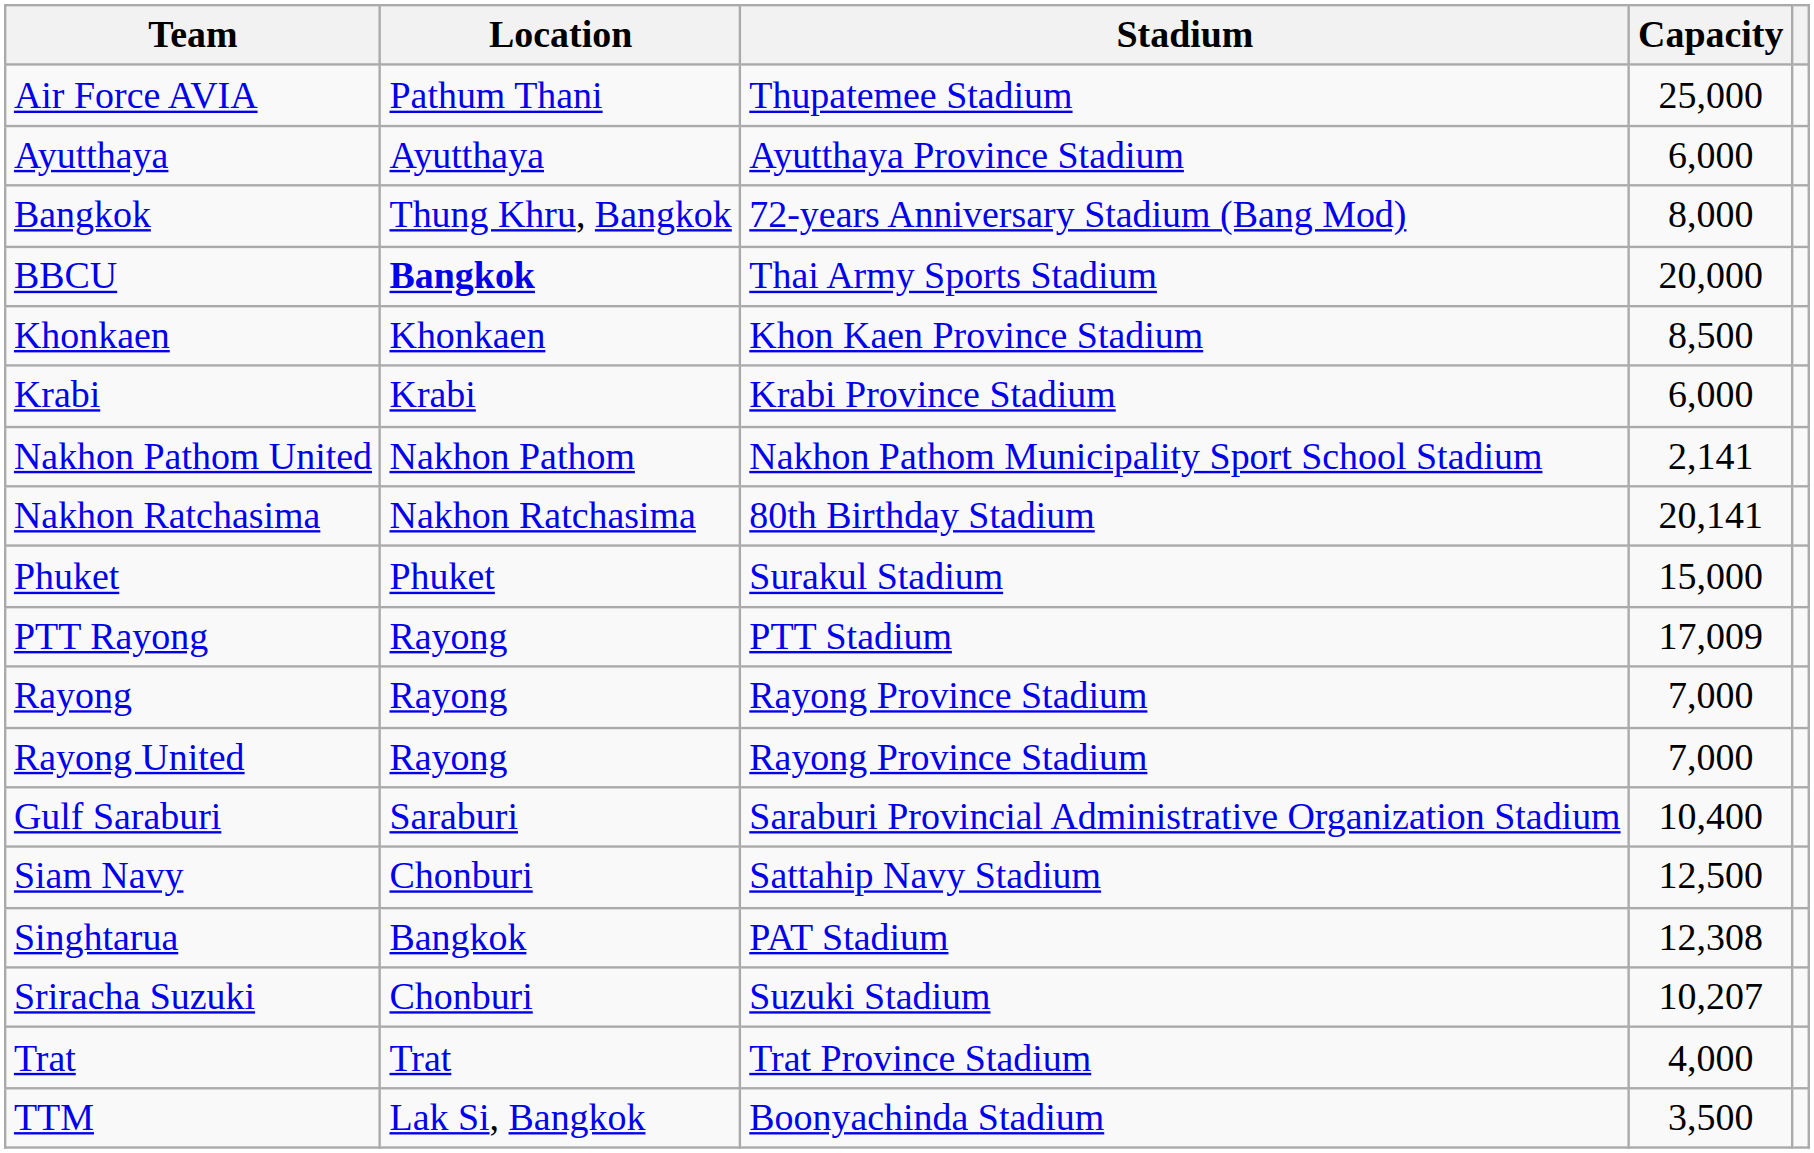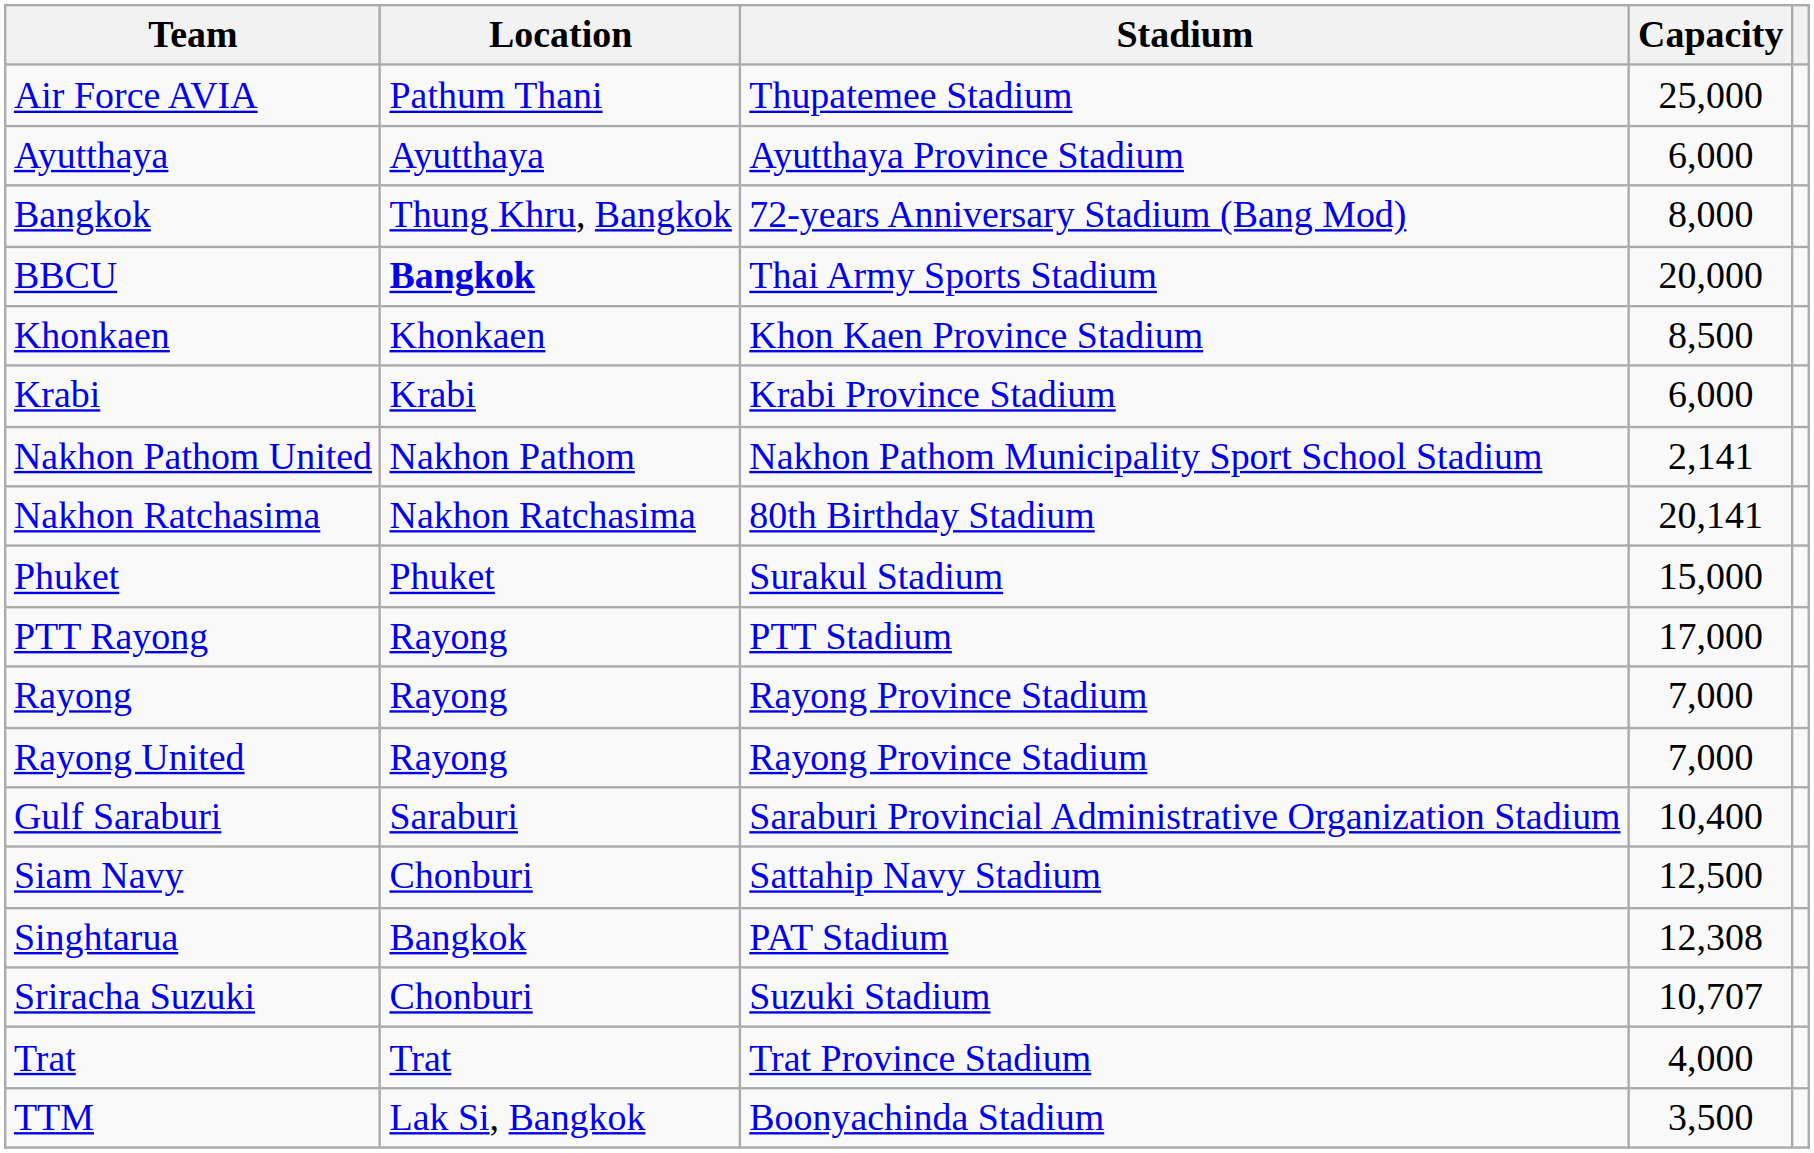PTT Rayong | Capacity: 17,009 -> 17,000
Sriracha Suzuki | Capacity: 10,207 -> 10,707
